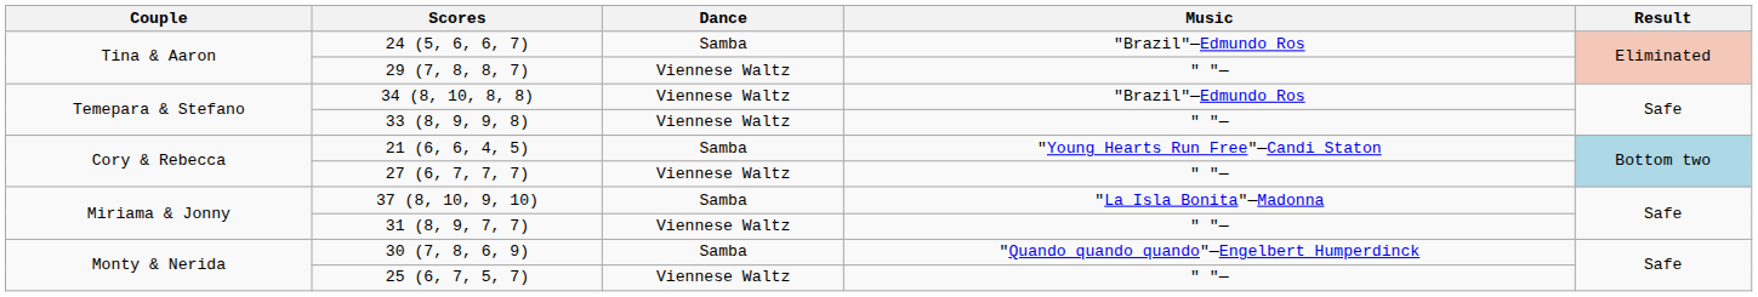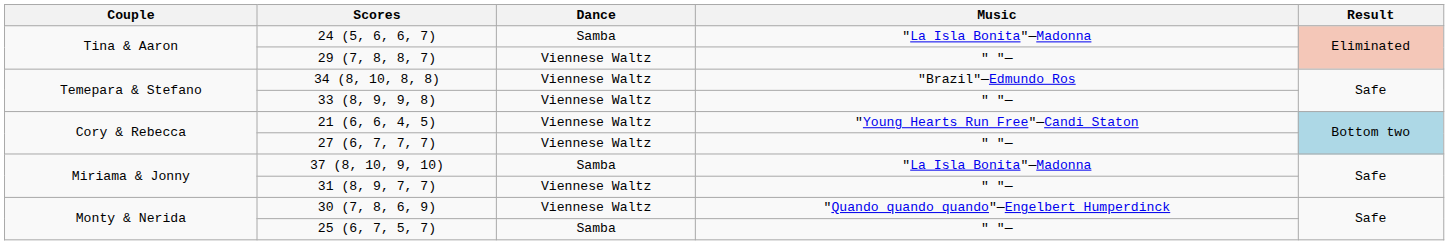24 (5, 6, 6, 7) | Music: "Brazil"—Edmundo Ros -> "La Isla Bonita"—Madonna
21 (6, 6, 4, 5) | Dance: Samba -> Viennese Waltz
30 (7, 8, 6, 9) | Dance: Samba -> Viennese Waltz
25 (6, 7, 5, 7) | Dance: Viennese Waltz -> Samba
